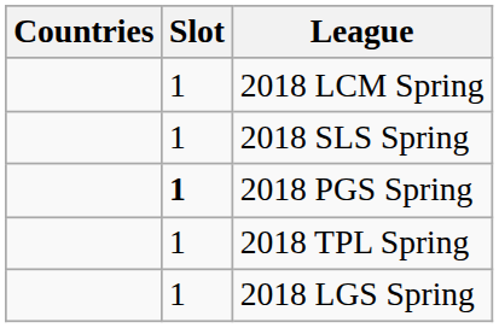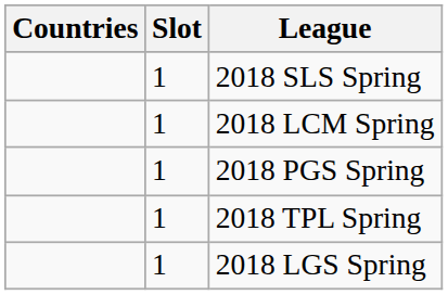rows swapped: 2018 LCM Spring <-> 2018 SLS Spring
2018 PGS Spring | Slot: bold -> normal
